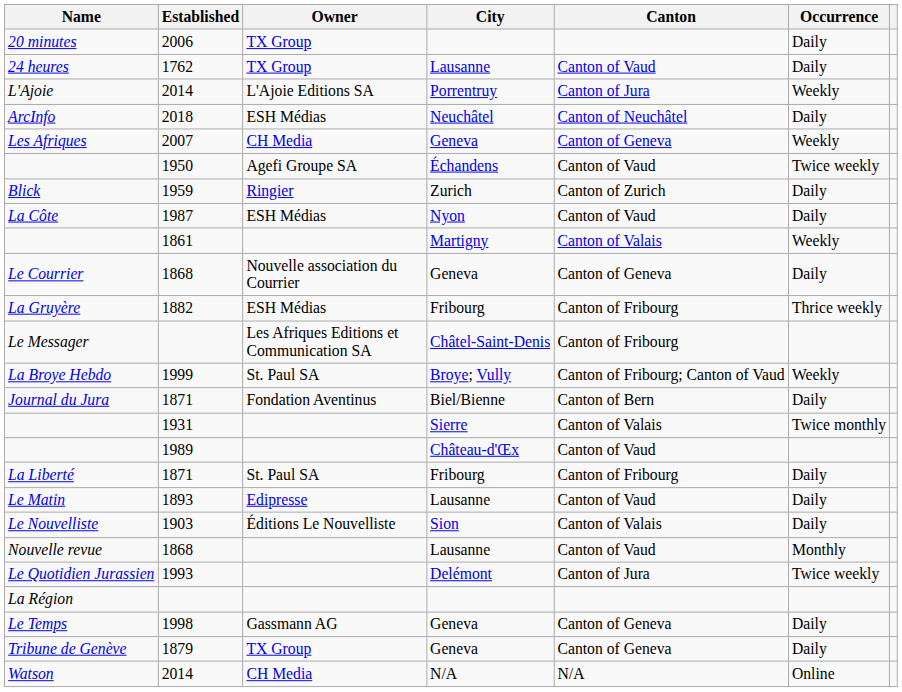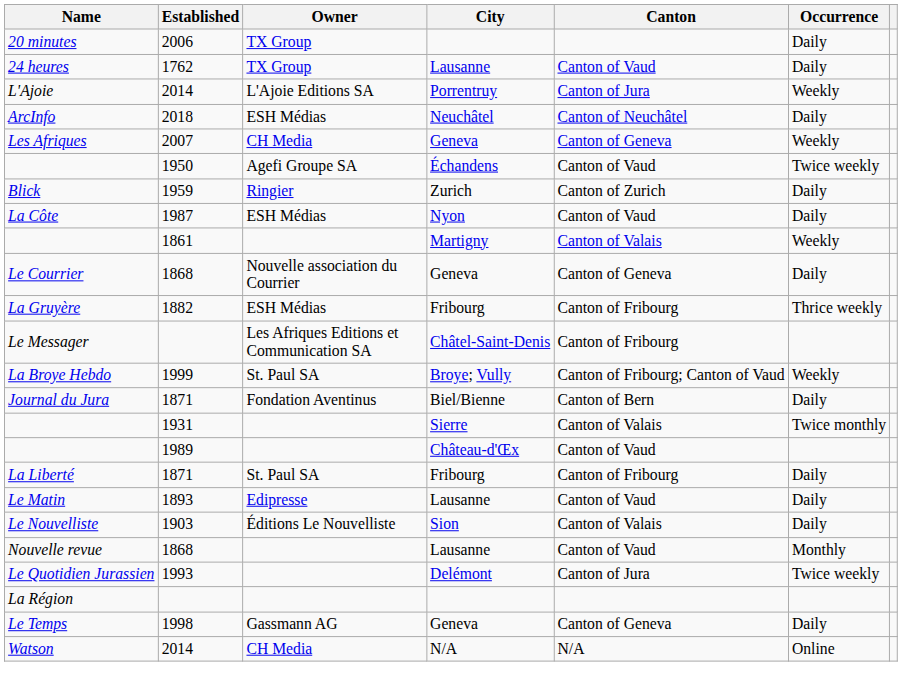- row: Tribune de Genève | 1879 | TX Group | Geneva | Canton of Geneva | Daily
